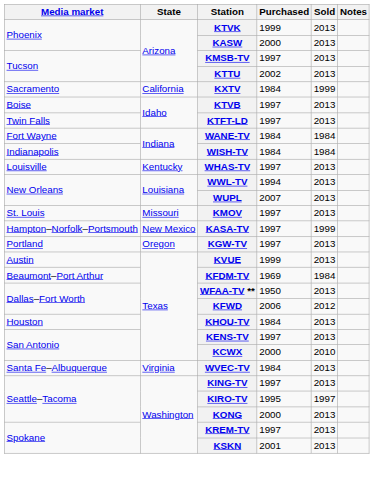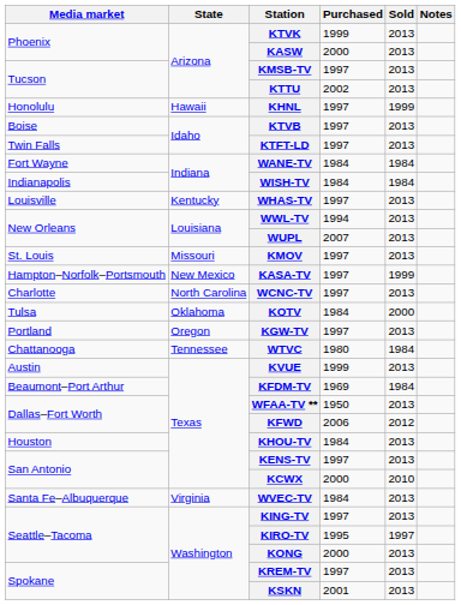- row: Sacramento | California | KXTV | 1984 | 1999
+ row: Honolulu | Hawaii | KHNL | 1997 | 1999
+ row: Charlotte | North Carolina | WCNC-TV | 1997 | 2013
+ row: Tulsa | Oklahoma | KOTV | 1984 | 2000
+ row: Chattanooga | Tennessee | WTVC | 1980 | 1984
